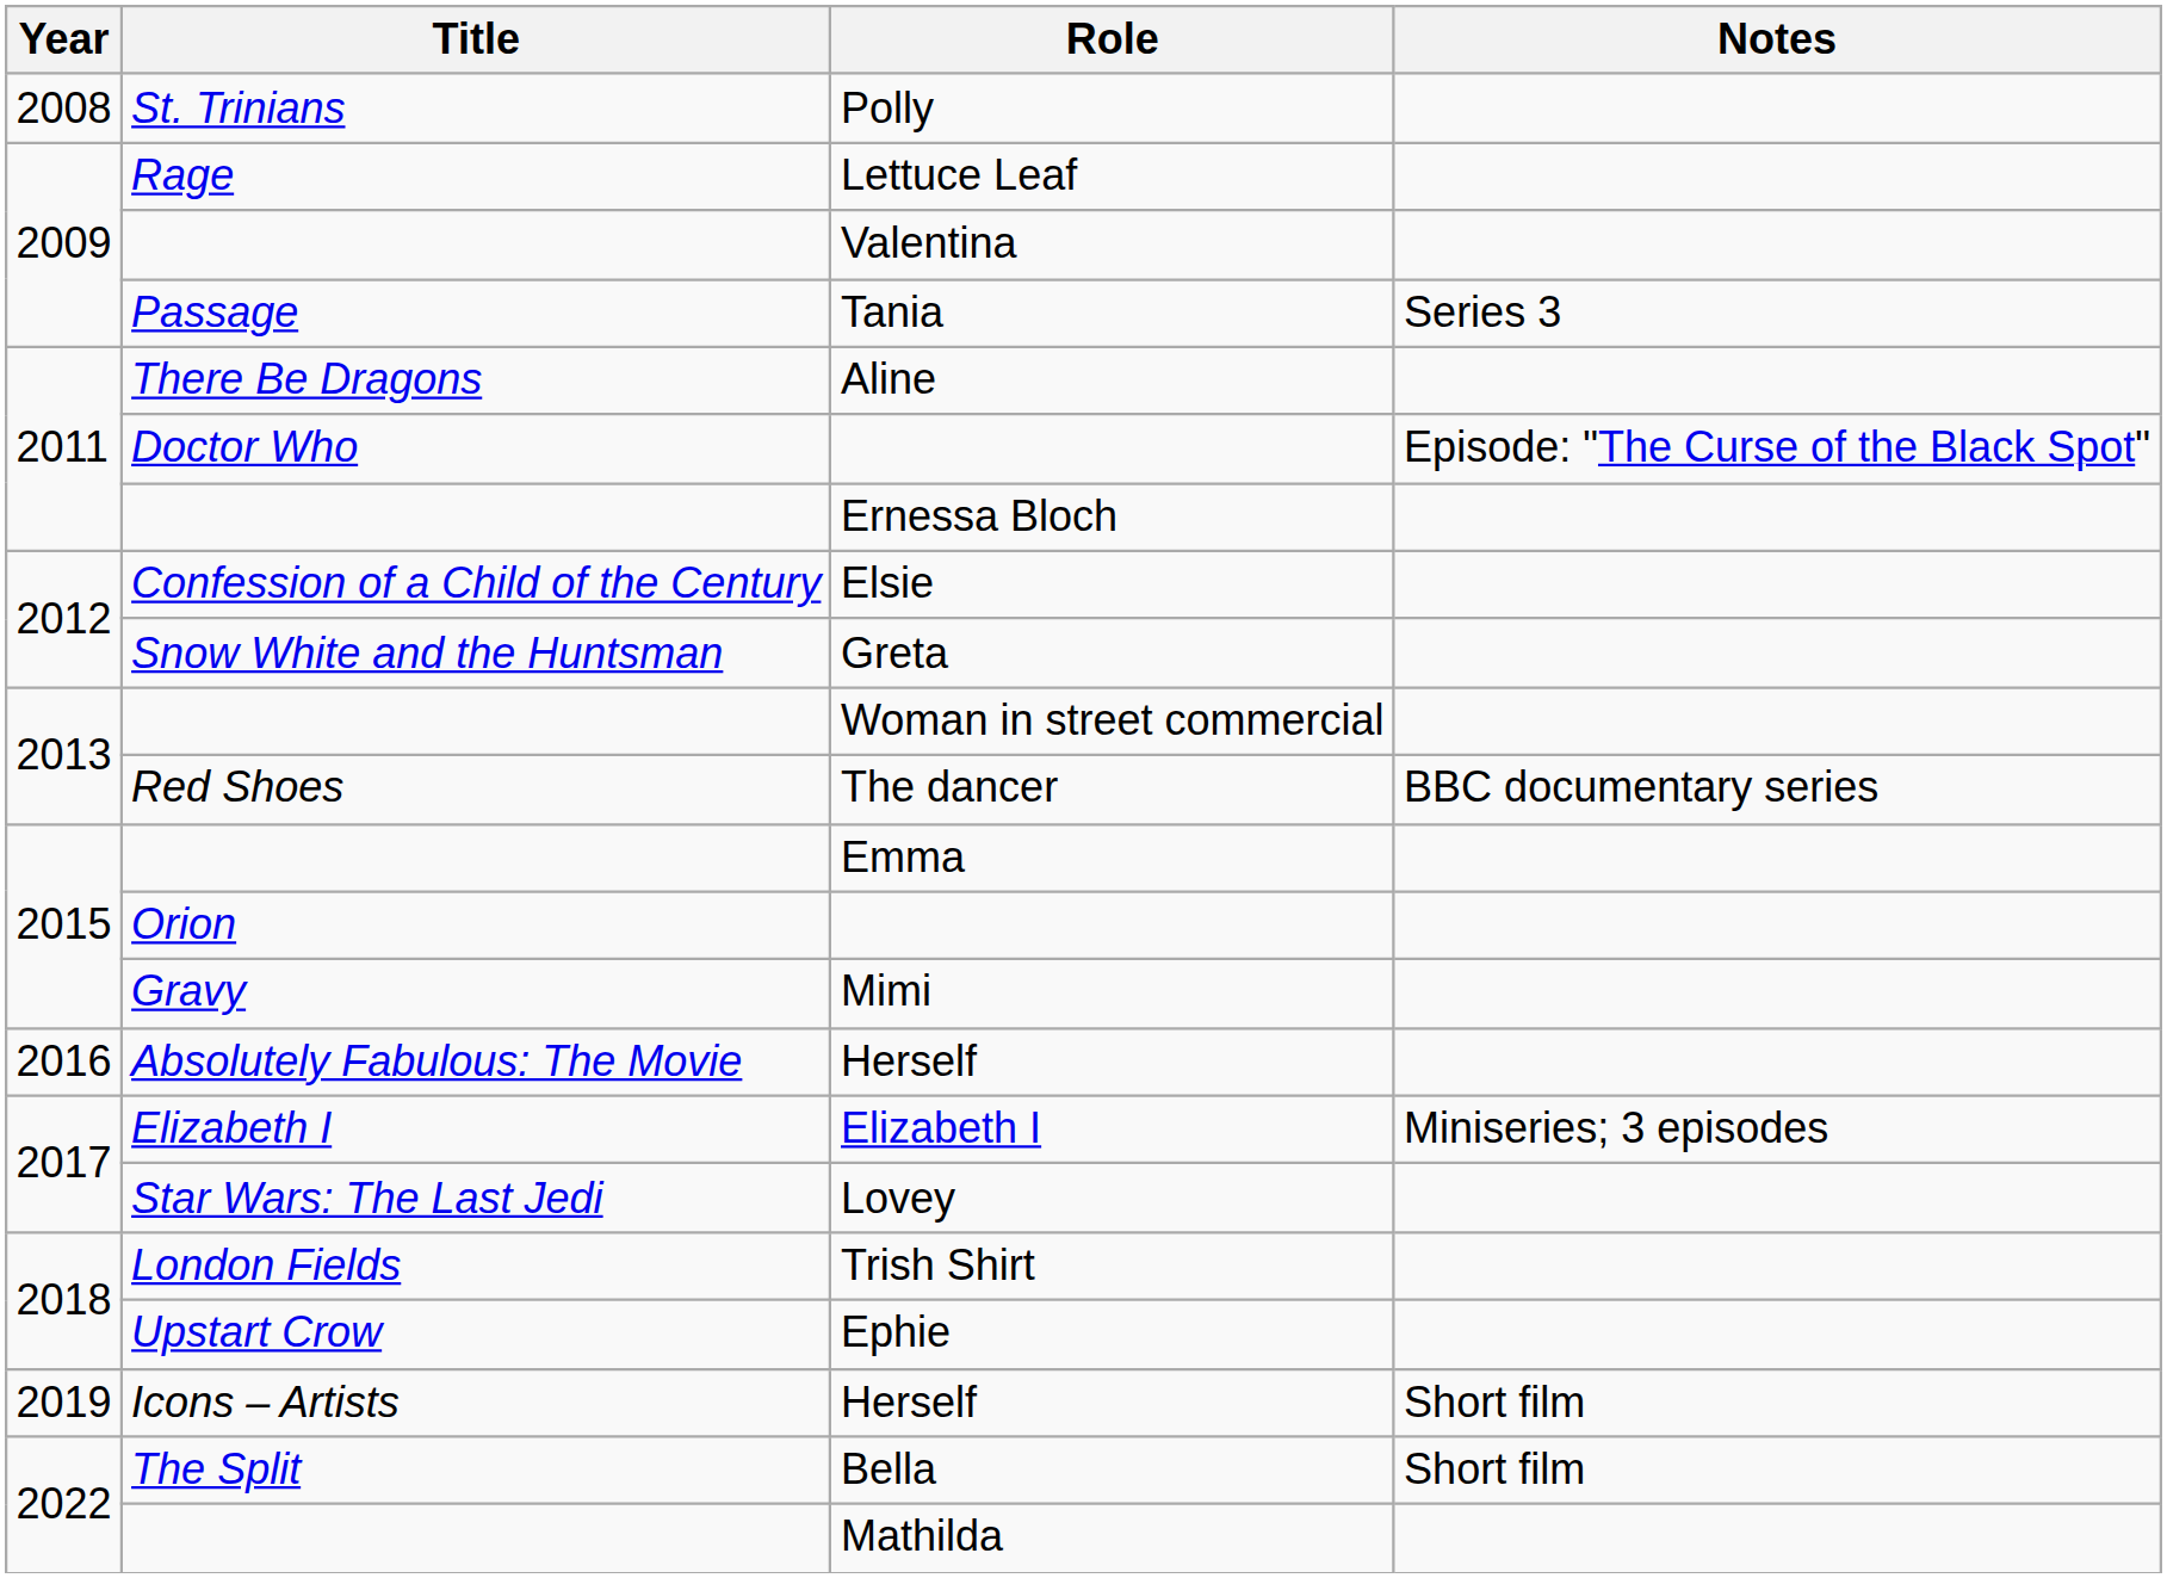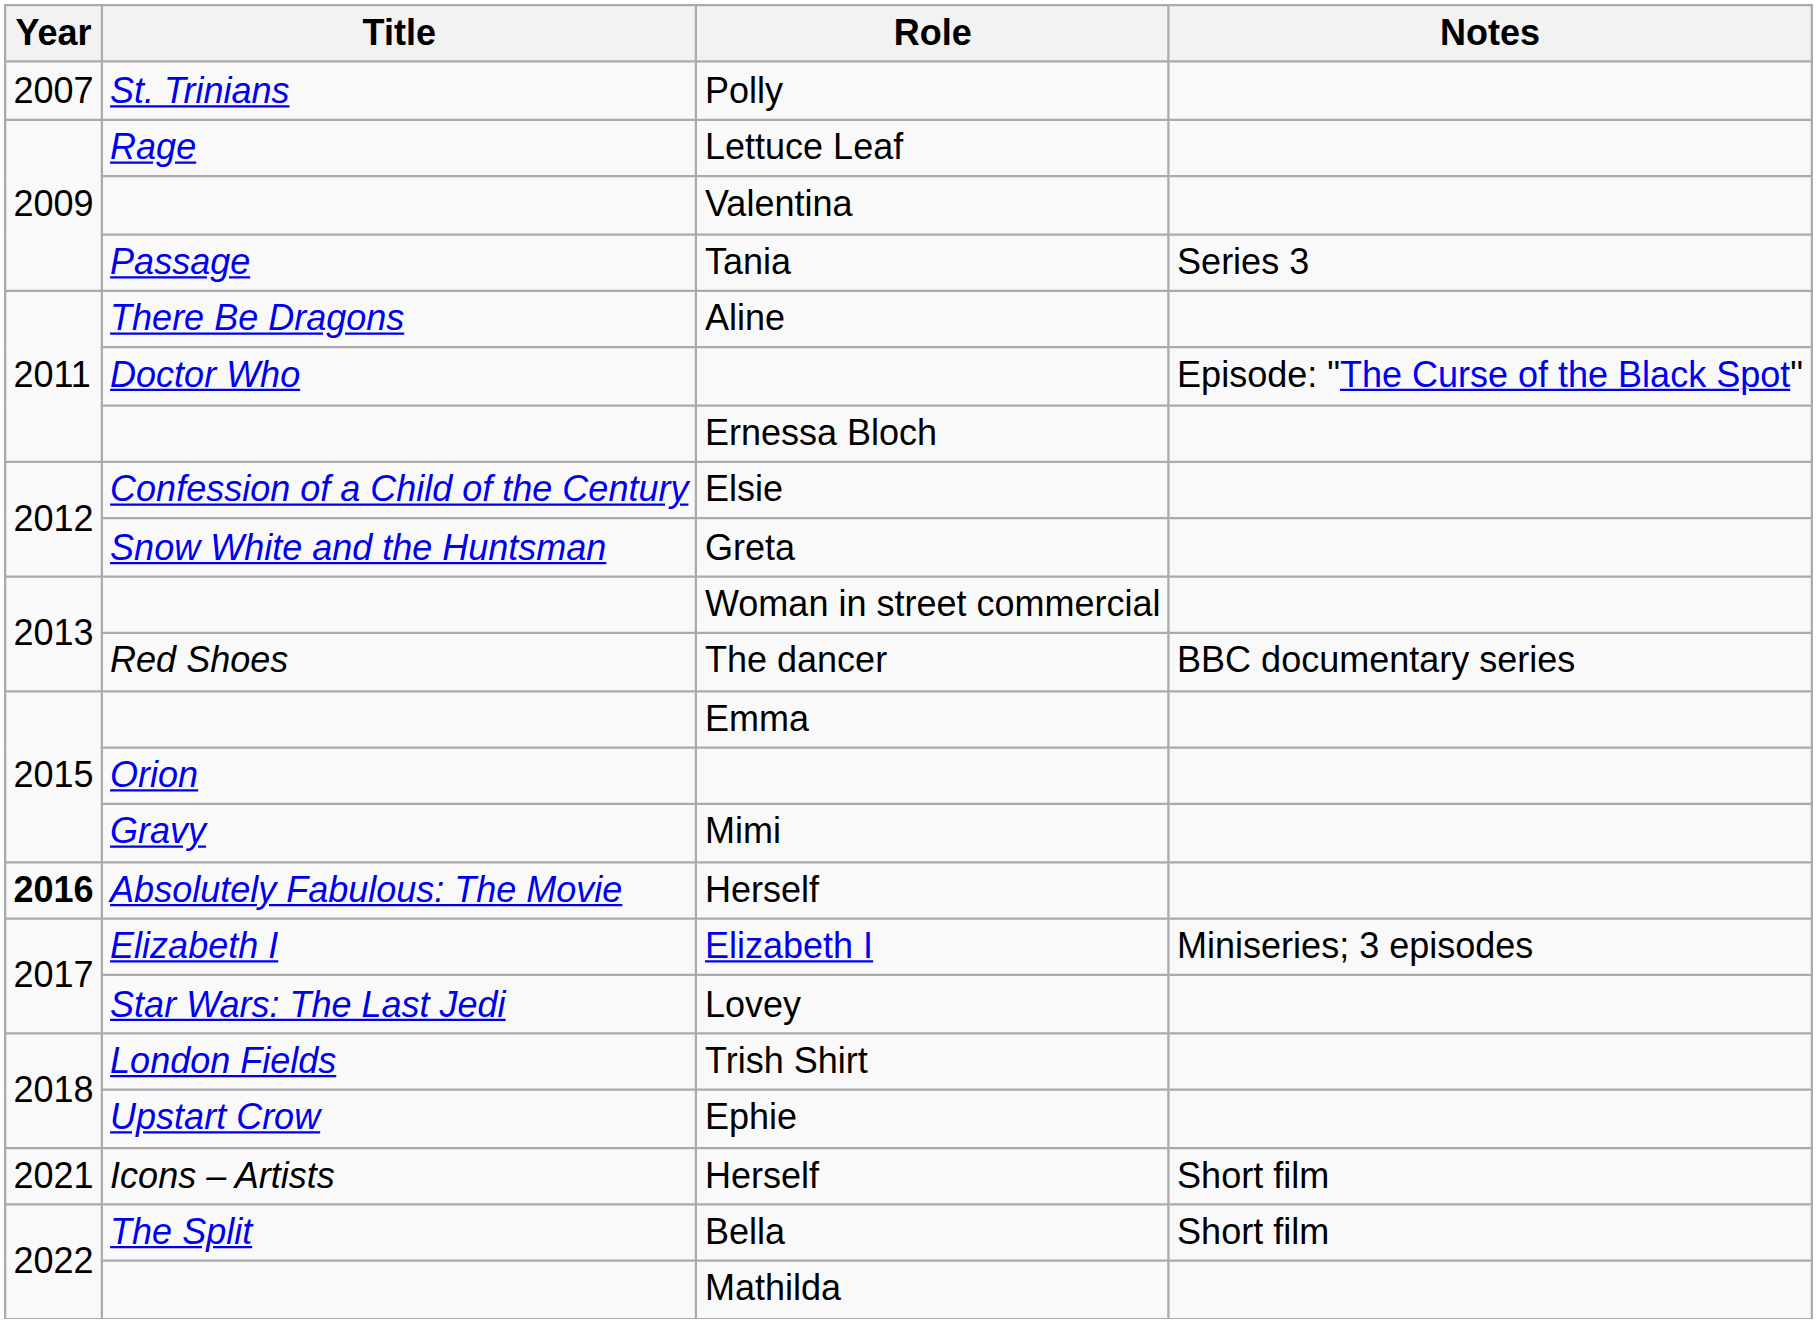Polly | Year: 2008 -> 2007
Absolutely Fabulous: The Movie / Herself | Year: normal -> bold
Icons – Artists / Herself | Year: 2019 -> 2021
